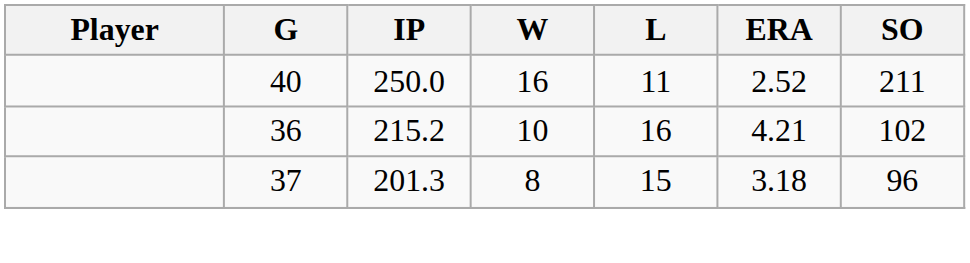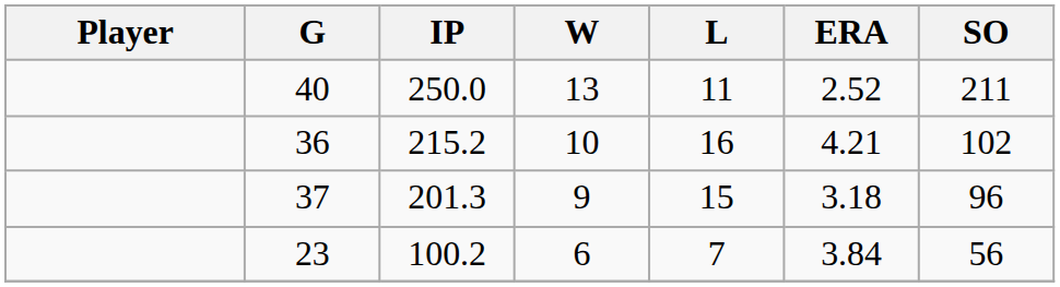40 | W: 16 -> 13
37 | W: 8 -> 9
+ row: 23 | 100.2 | 6 | 7 | 3.84 | 56
